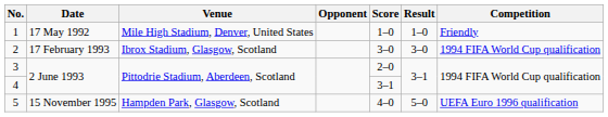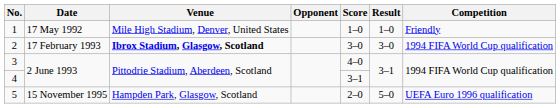2 | Venue: normal -> bold
3 | Score: 2–0 -> 4–0
5 | Score: 4–0 -> 2–0
